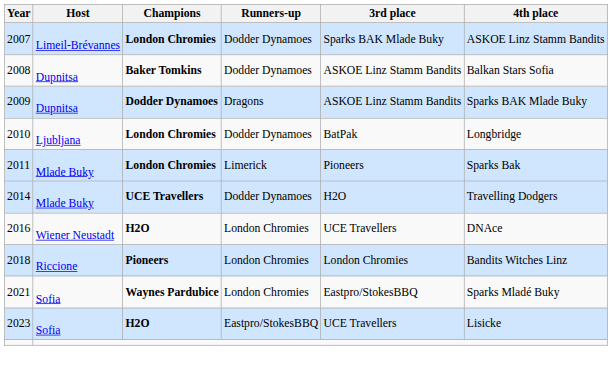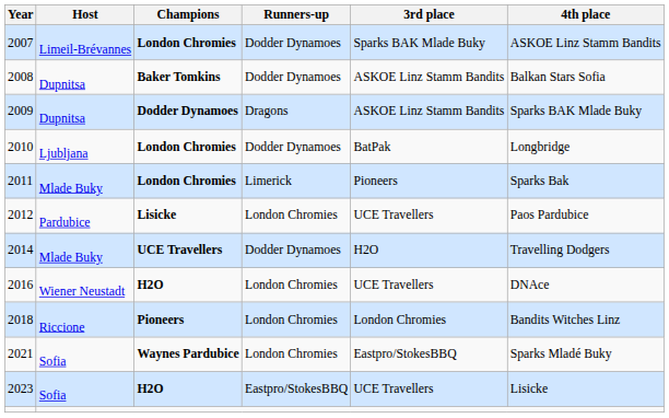+ row: 2012 | Pardubice | Lisicke | London Chromies | UCE Travellers | Paos Pardubice
